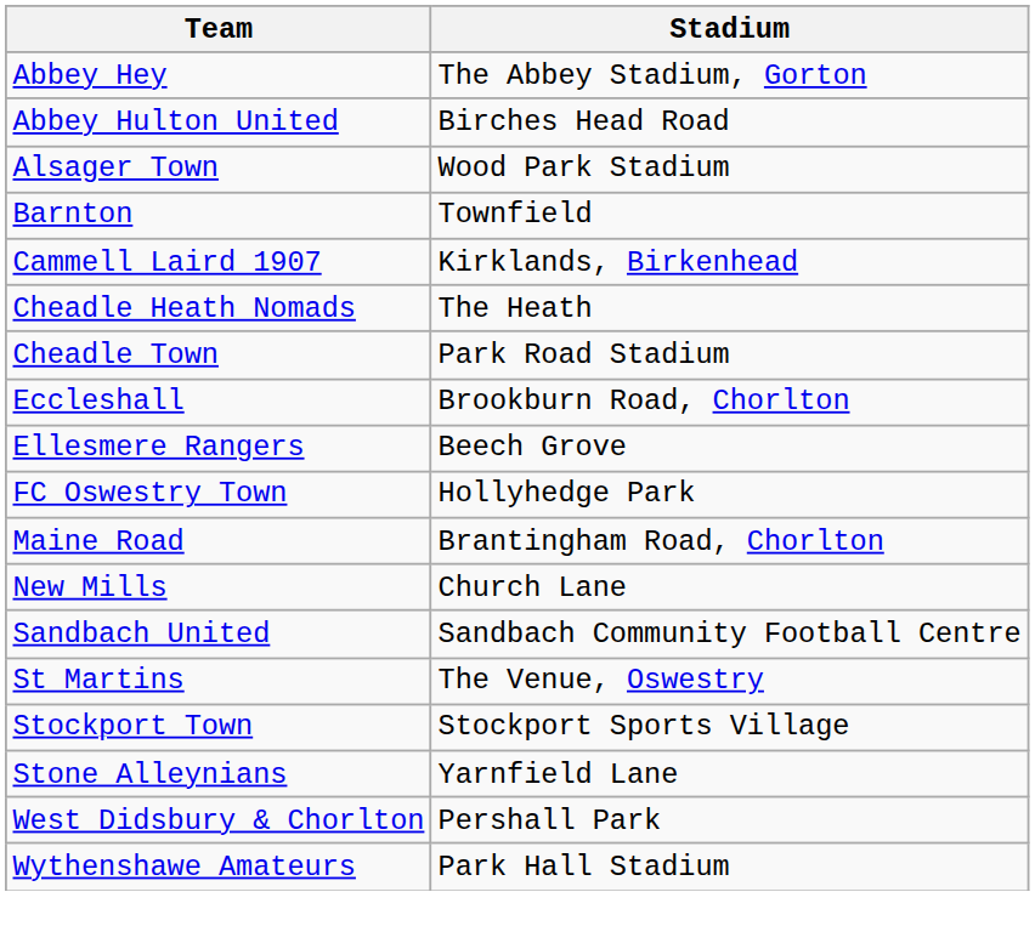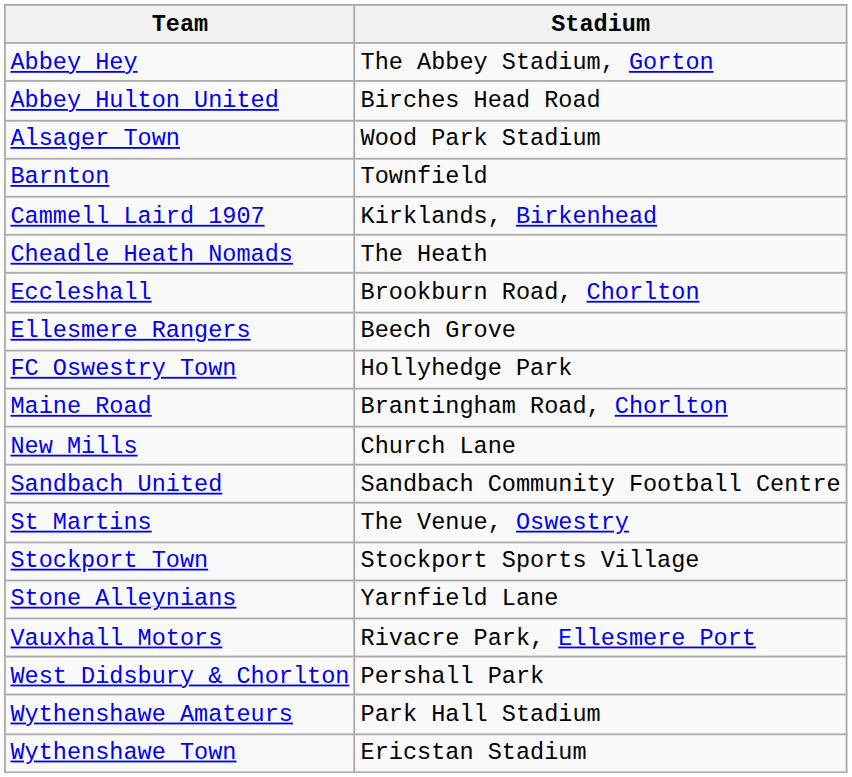- row: Cheadle Town | Park Road Stadium
+ row: Vauxhall Motors | Rivacre Park, Ellesmere Port
+ row: Wythenshawe Town | Ericstan Stadium
